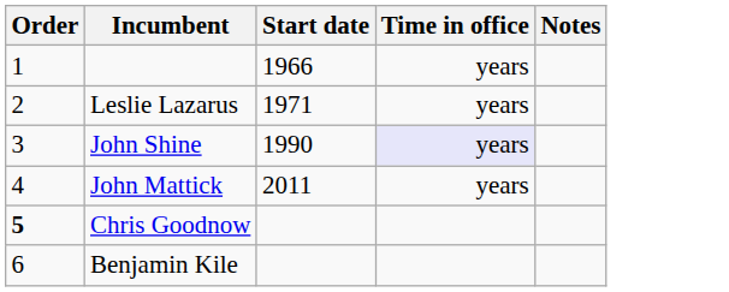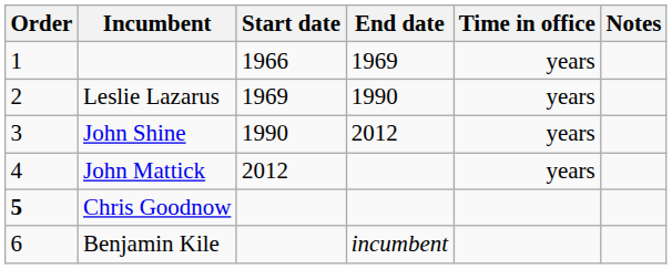+ column: End date | 1969 | 1990 | 2012 | incumbent
Leslie Lazarus | Start date: 1971 -> 1969
John Shine | Time in office: lavender background -> no background
John Mattick | Start date: 2011 -> 2012
